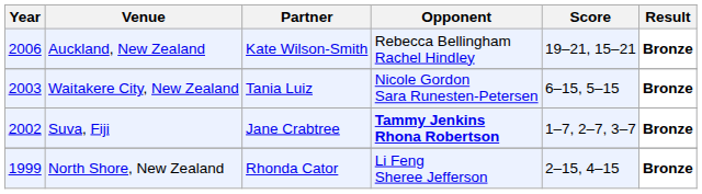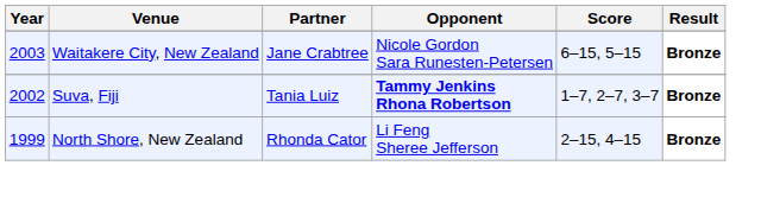- row: 2006 | Auckland, New Zealand | Kate Wilson-Smith | Rebecca Bellingham Rachel Hindley | 19–21, 15–21 | Bronze
Waitakere City, New Zealand | Partner: Tania Luiz -> Jane Crabtree
Suva, Fiji | Partner: Jane Crabtree -> Tania Luiz
